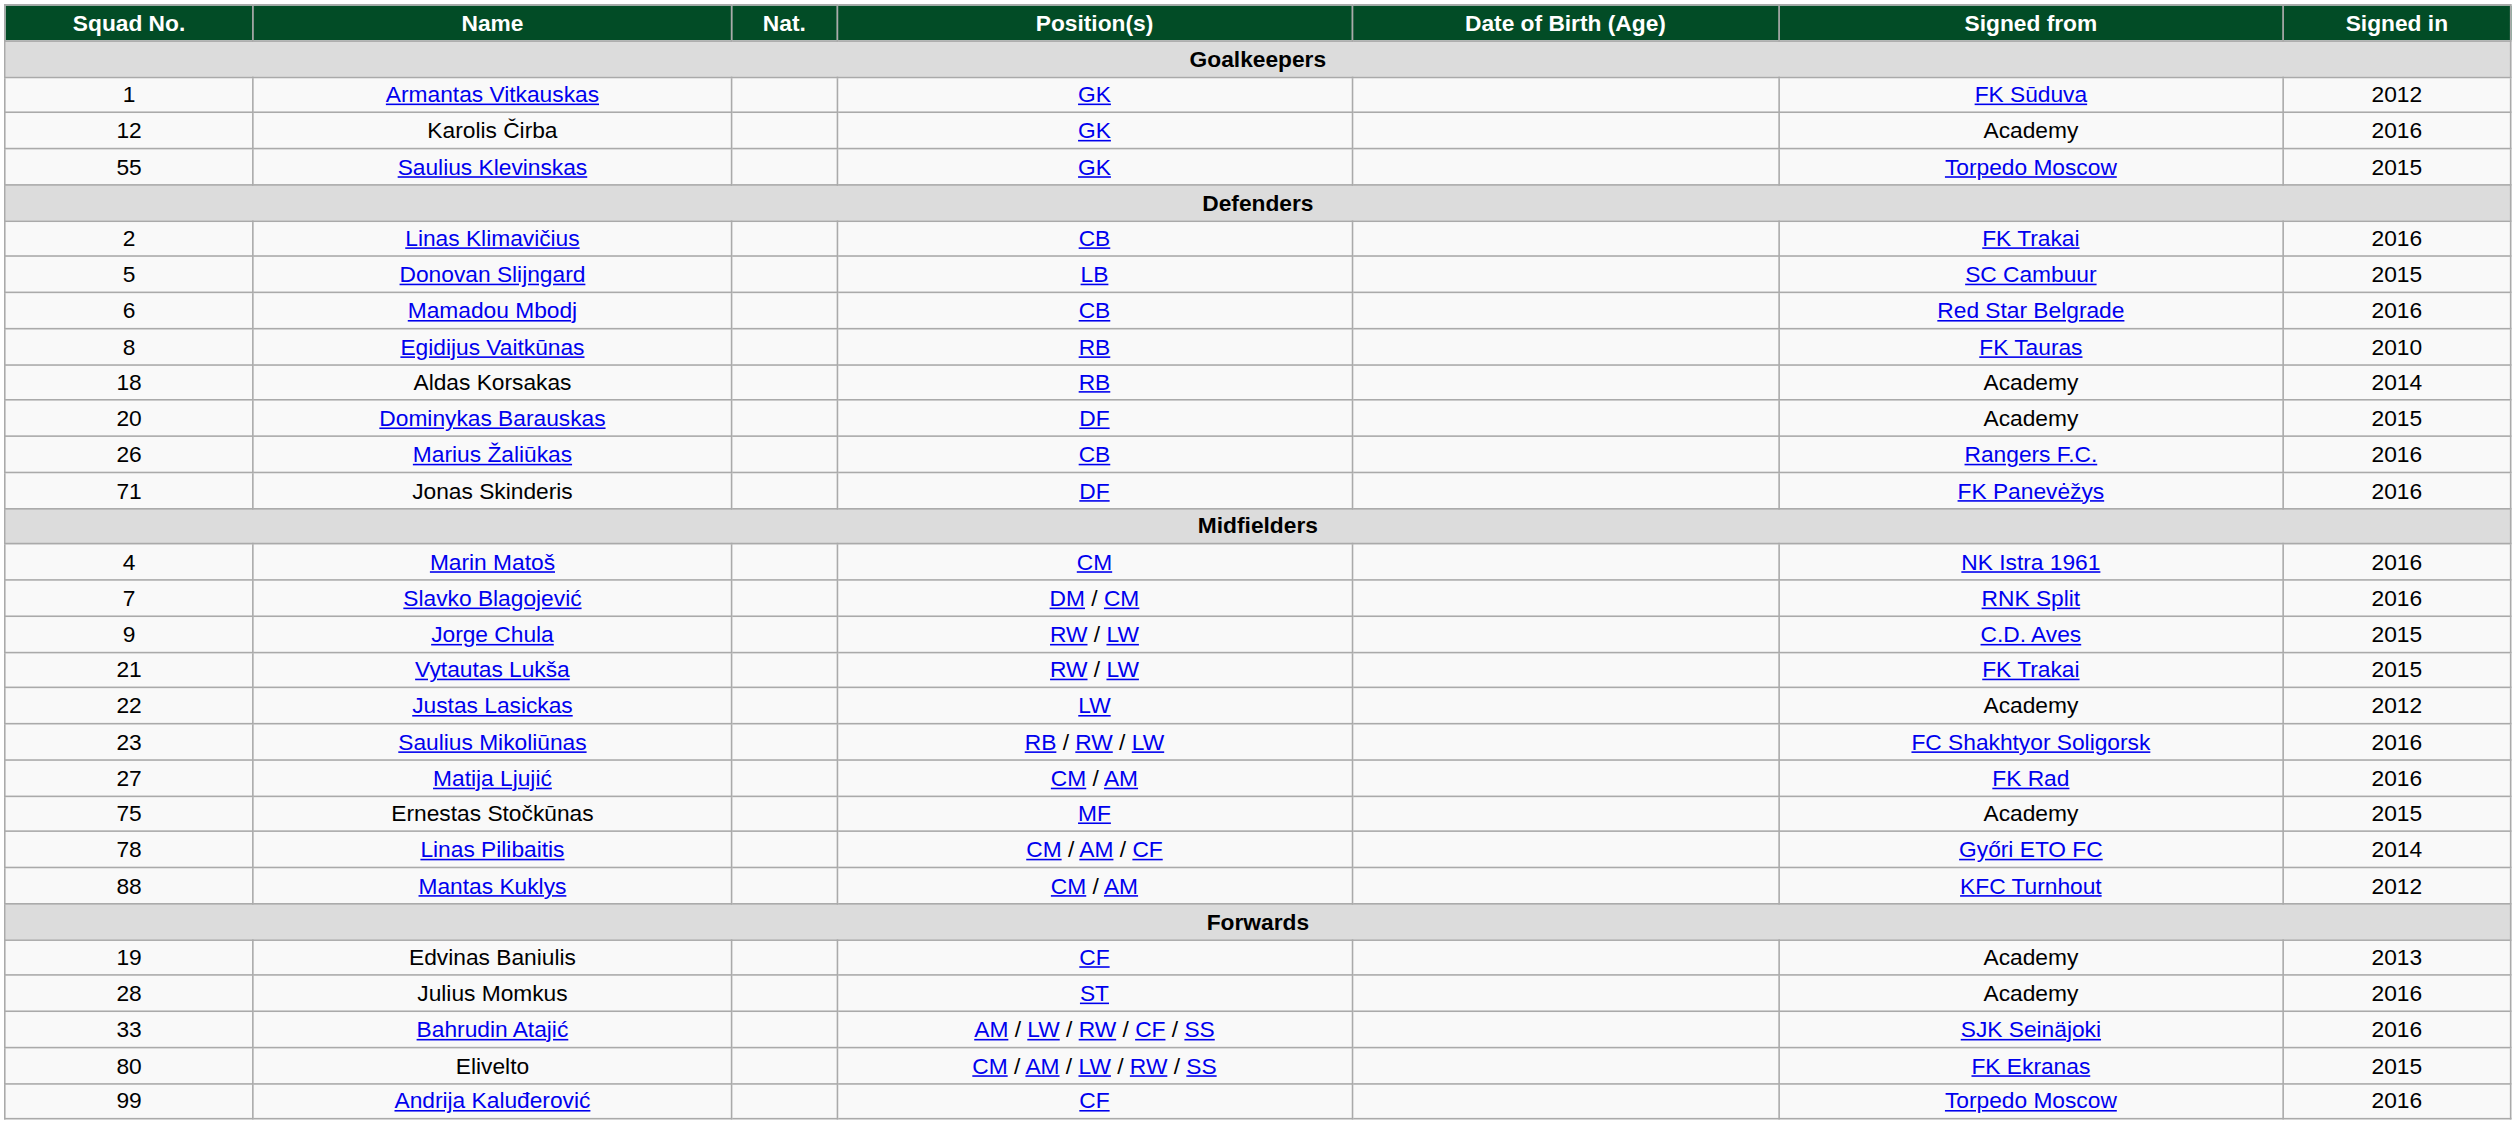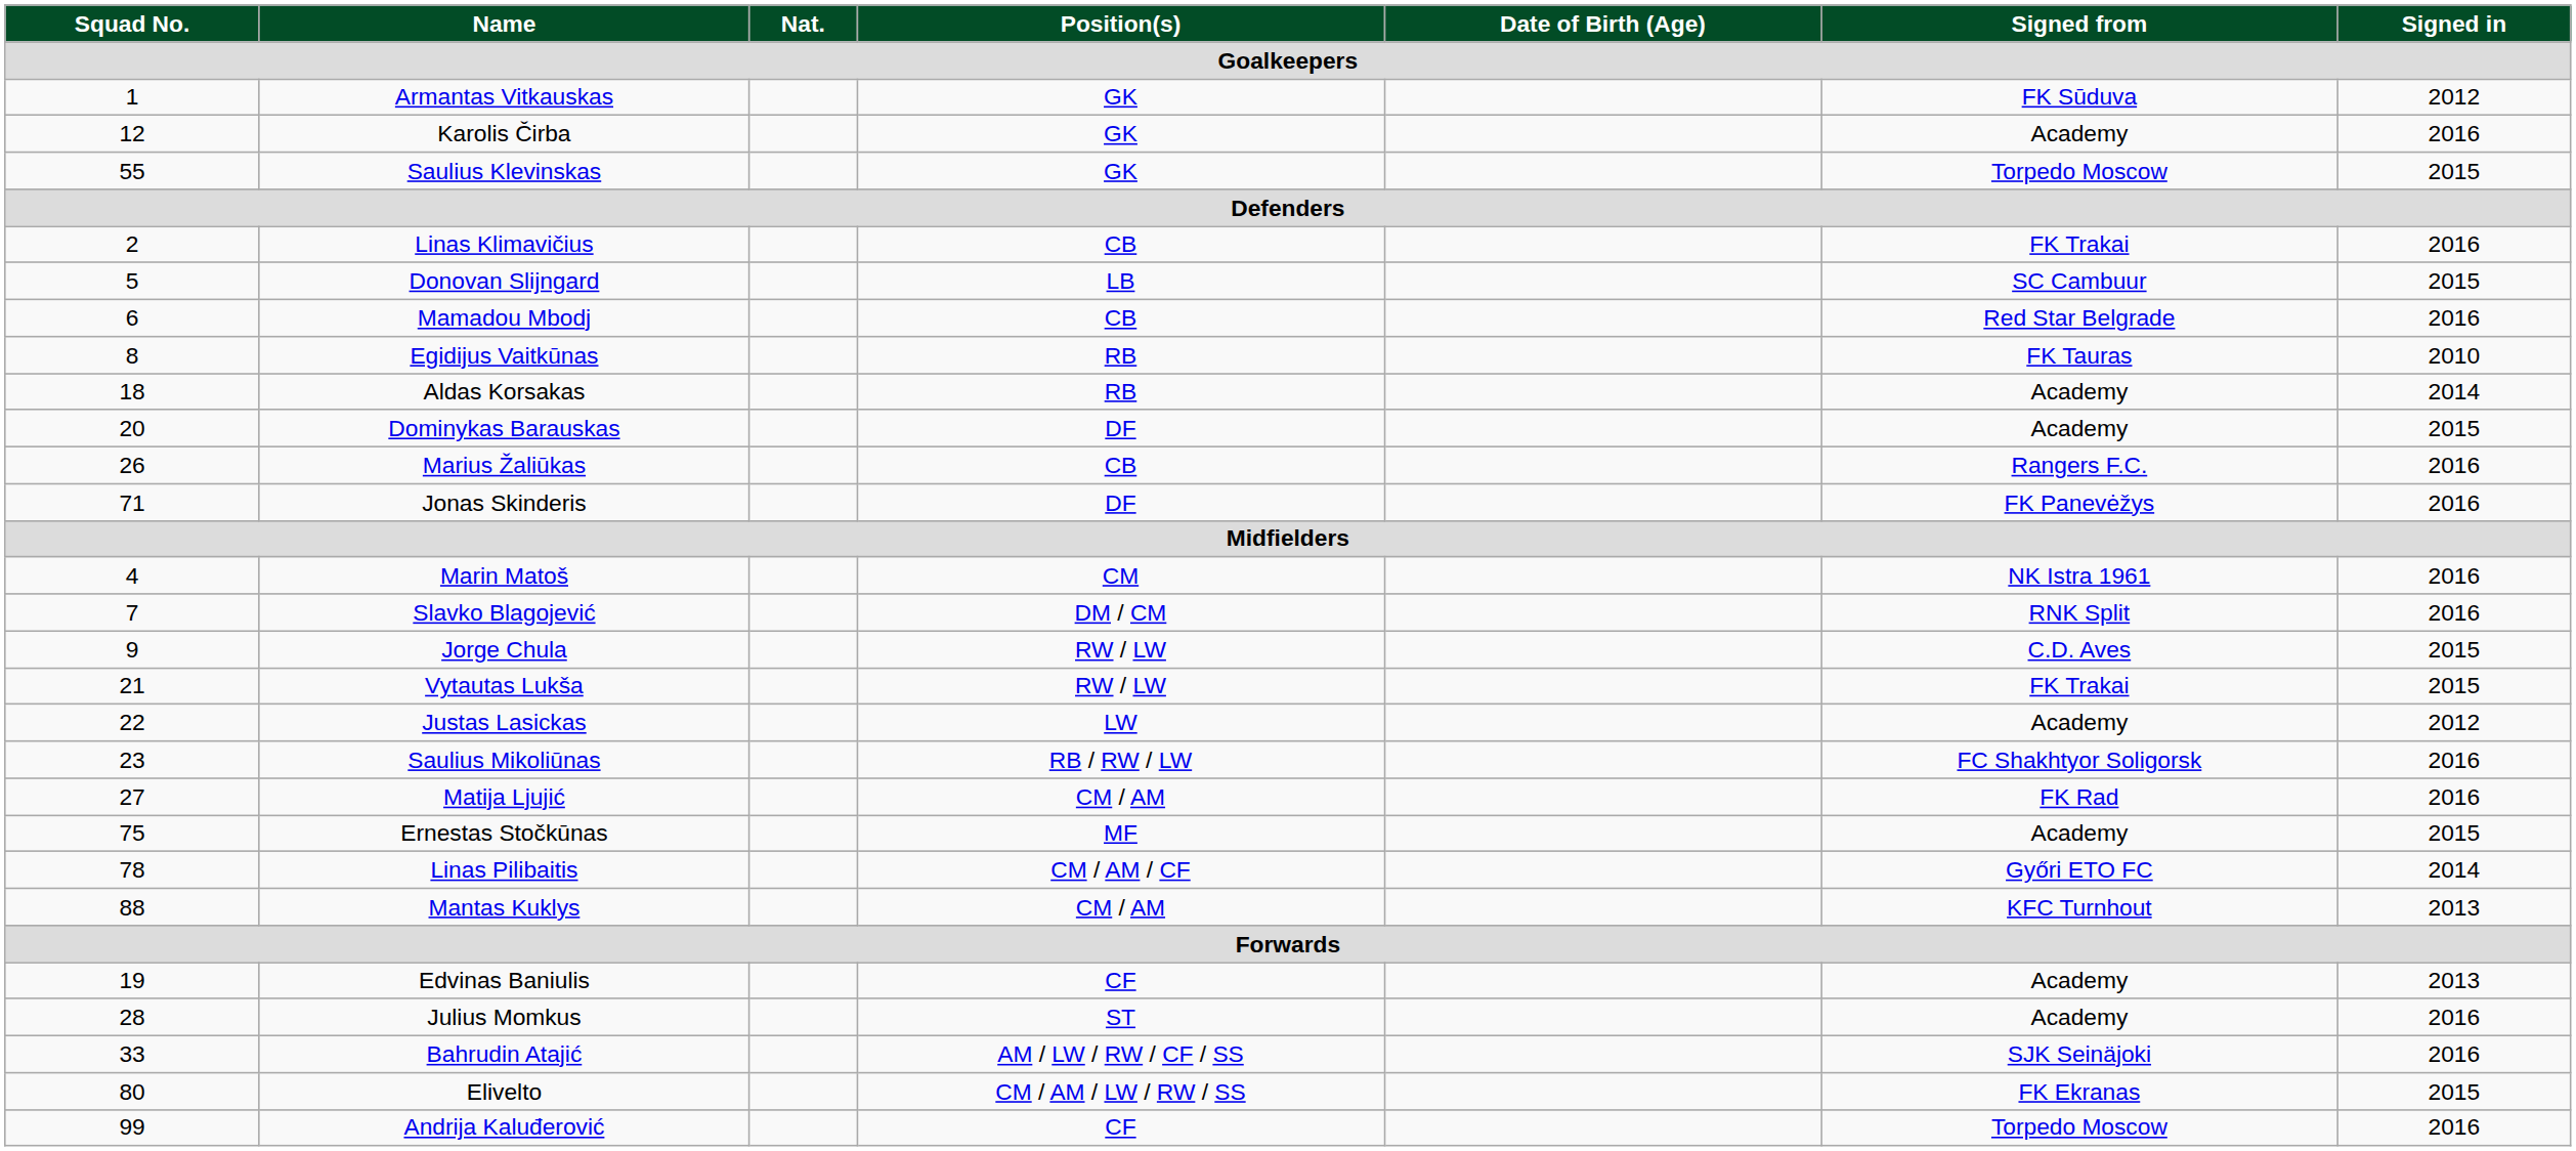Mantas Kuklys | Signed in: 2012 -> 2013
